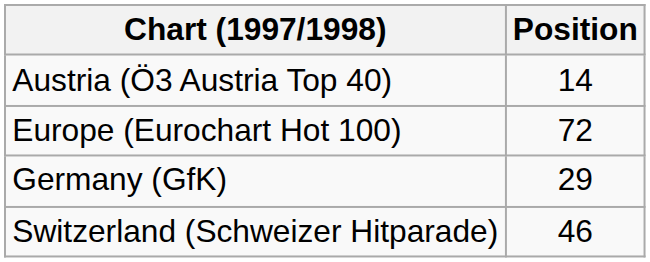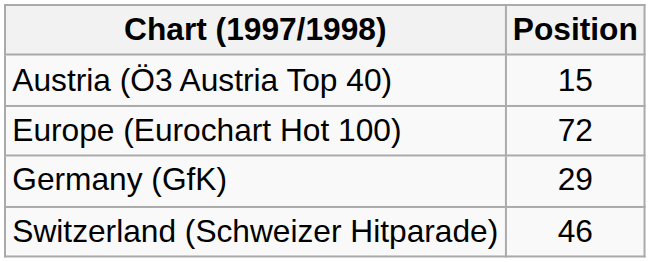Austria (Ö3 Austria Top 40) | Position: 14 -> 15
